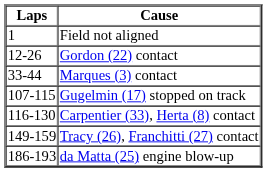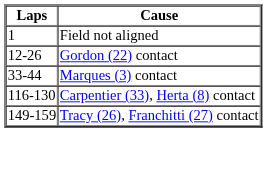- row: 107-115 | Gugelmin (17) stopped on track
- row: 186-193 | da Matta (25) engine blow-up
